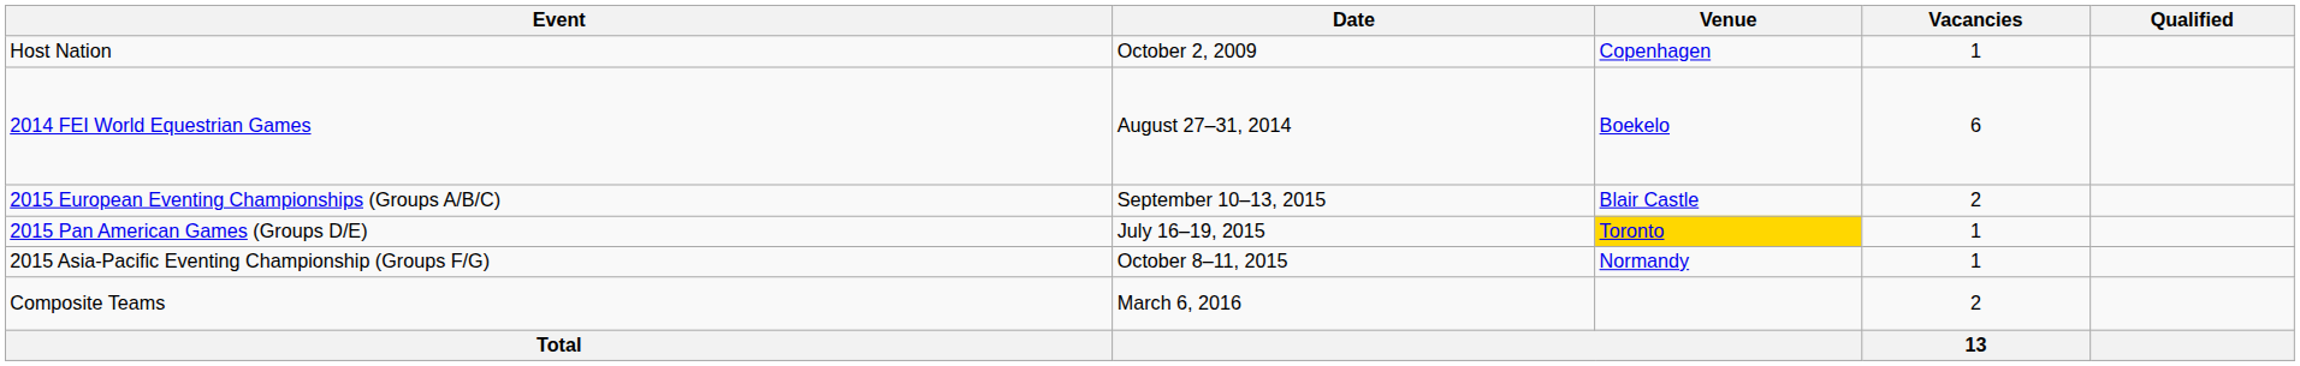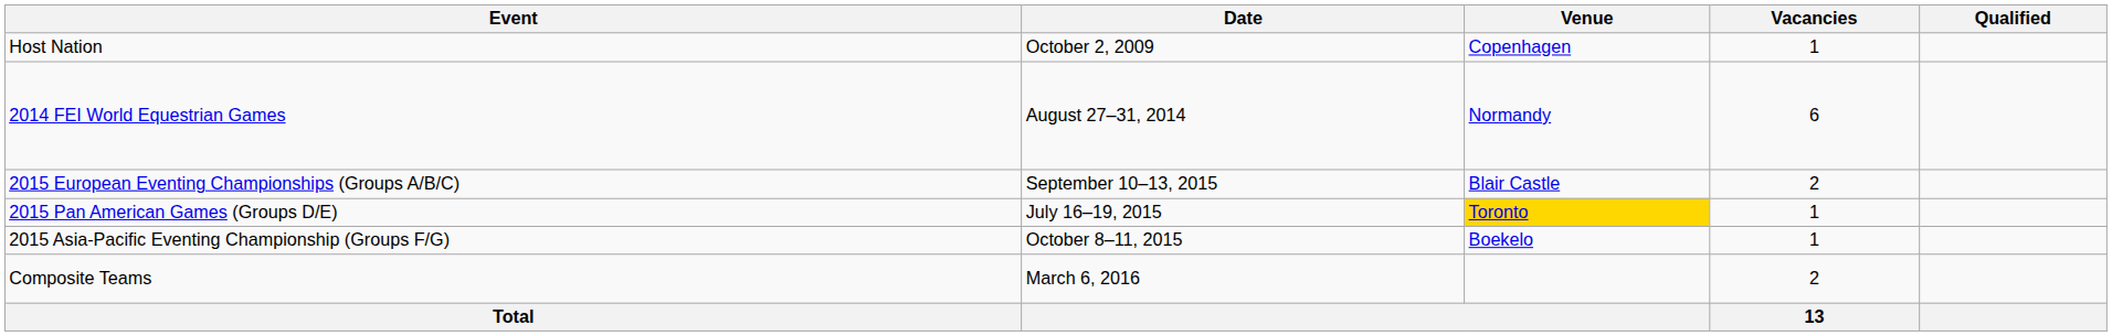2014 FEI World Equestrian Games | Venue: Boekelo -> Normandy
2015 Asia-Pacific Eventing Championship (Groups F/G) | Venue: Normandy -> Boekelo
